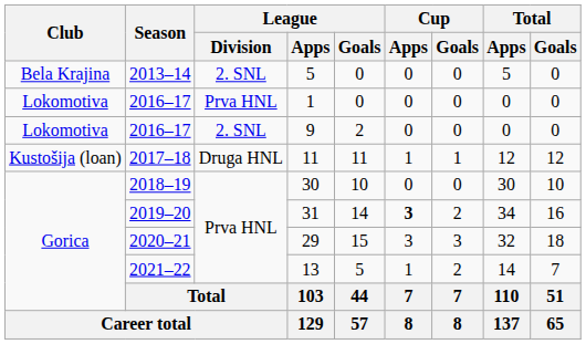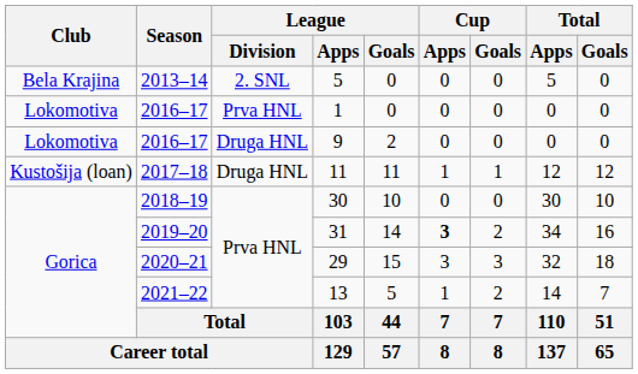9 | League / Division: 2. SNL -> Druga HNL
